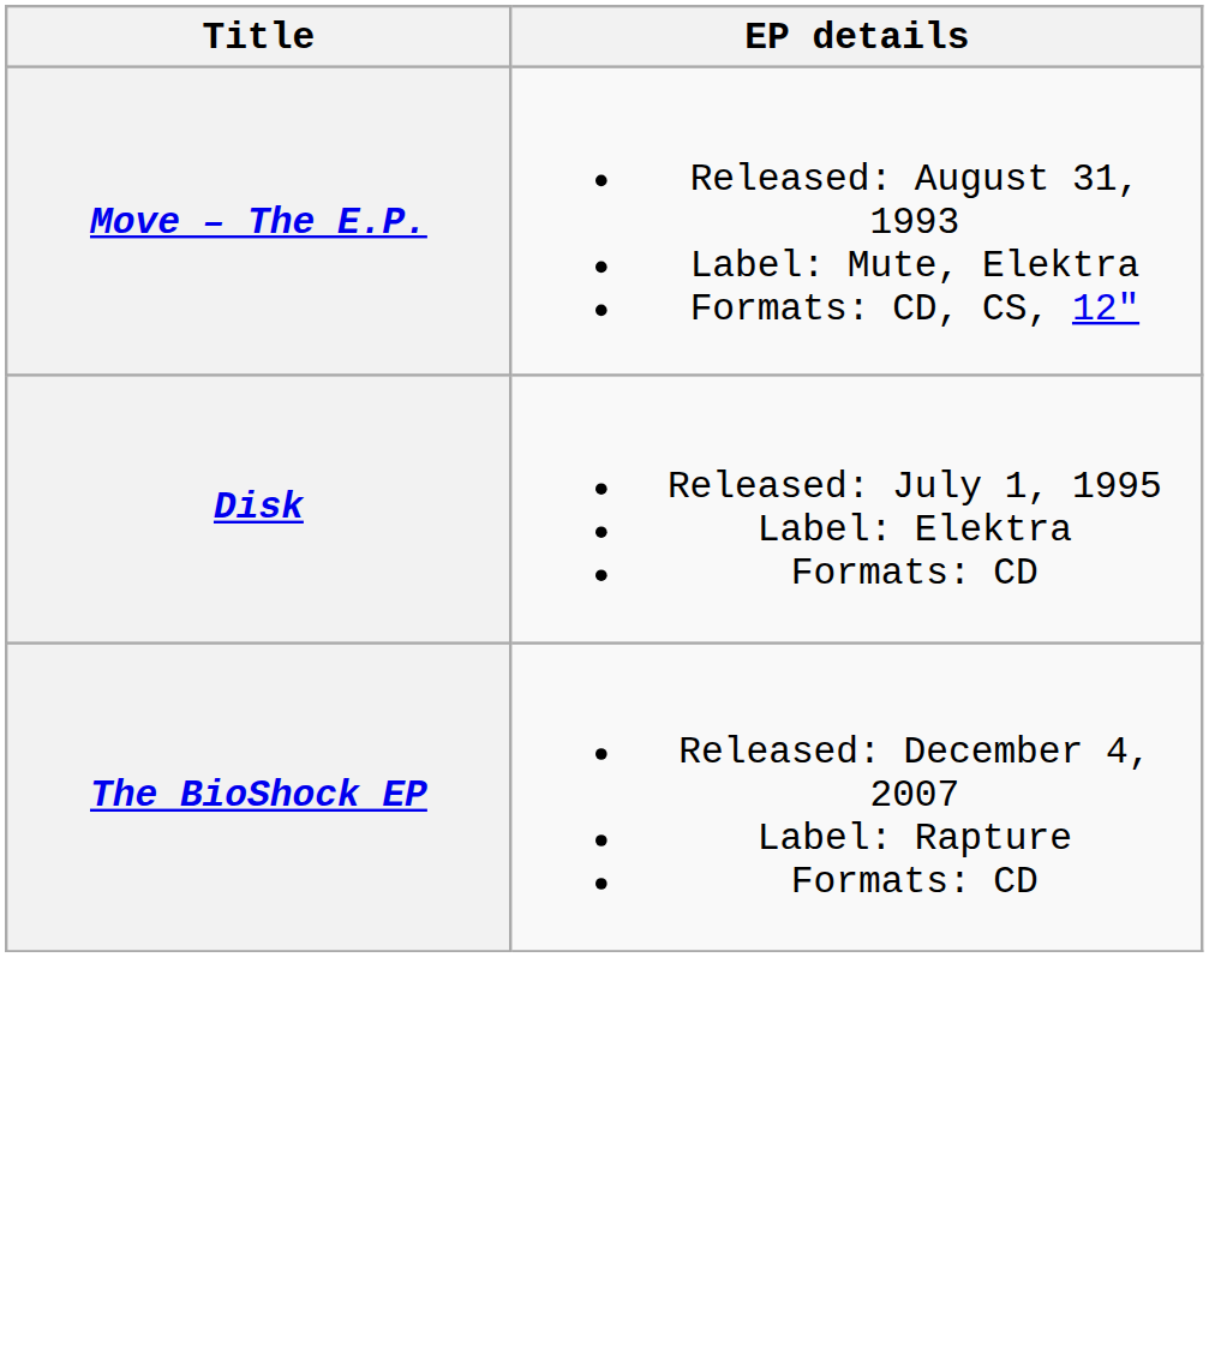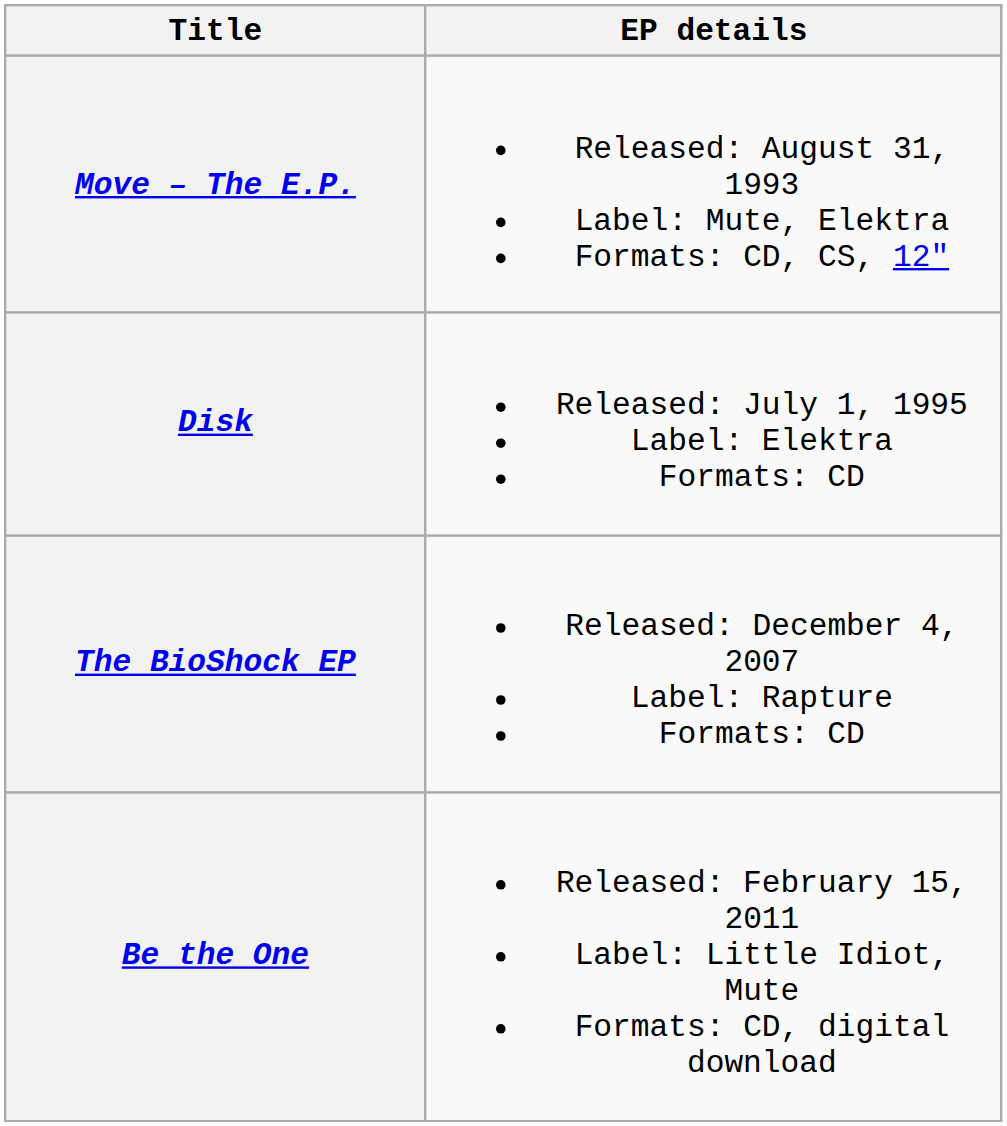+ row: Be the One | Released: February 15, 2011 Label: Little Idiot, Mute Formats: CD, digital download
